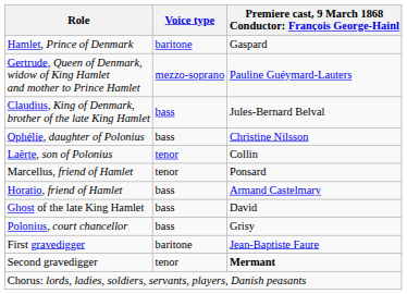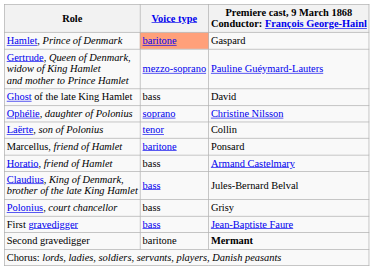Hamlet, Prince of Denmark | Voice type: no background -> lightsalmon background
rows swapped: Claudius, King of Denmark, brother of the late King Hamlet <-> Ghost of the late King Hamlet
Ophélie, daughter of Polonius | Voice type: bass -> soprano
Marcellus, friend of Hamlet | Voice type: tenor -> baritone
First gravedigger | Voice type: baritone -> bass
Second gravedigger | Voice type: tenor -> baritone
